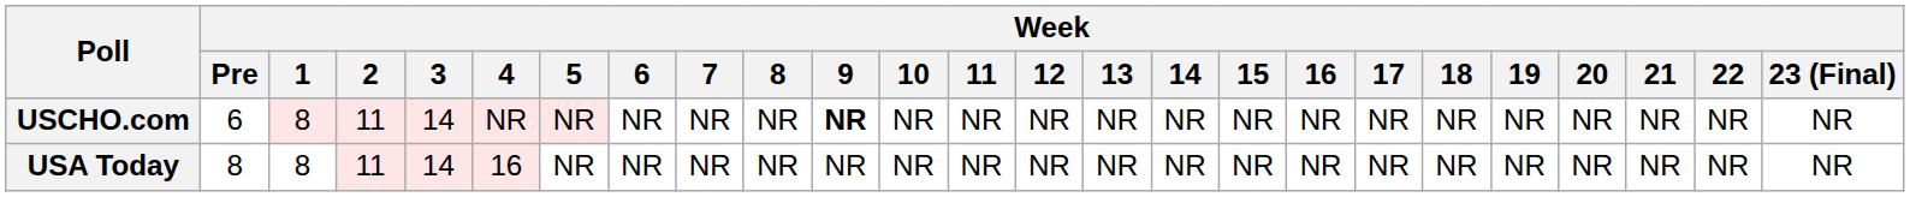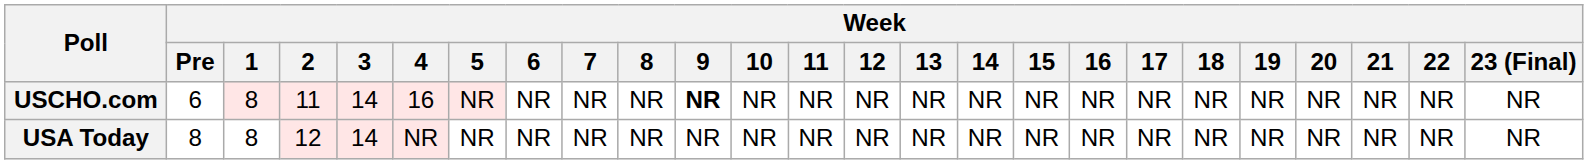USCHO.com | Week / 4: NR -> 16
USA Today | Week / 2: 11 -> 12
USA Today | Week / 4: 16 -> NR
